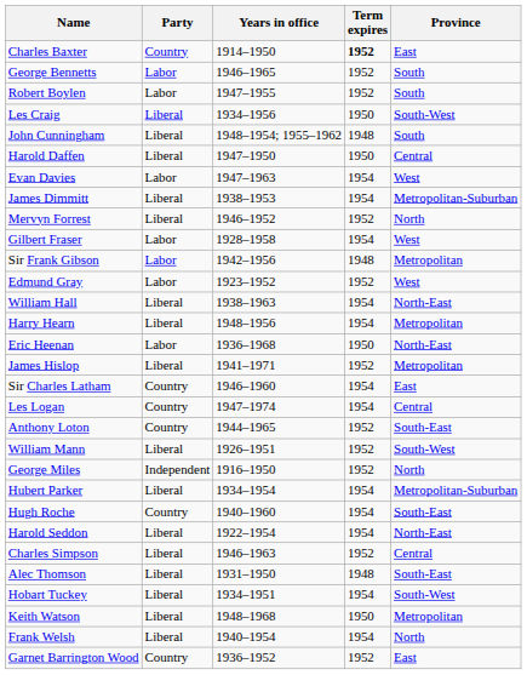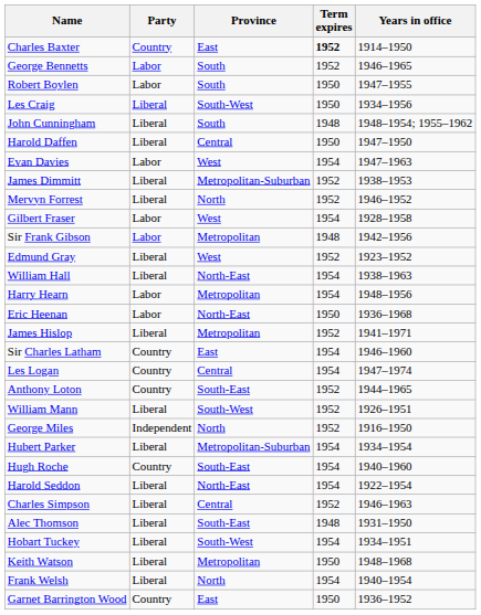columns swapped: Province <-> Years in office
Robert Boylen | Term expires: 1952 -> 1950
James Dimmitt | Term expires: 1954 -> 1952
Edmund Gray | Party: Labor -> Liberal
Harry Hearn | Party: Liberal -> Labor
Garnet Barrington Wood | Term expires: 1952 -> 1950
